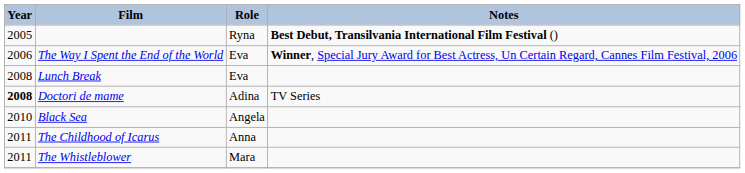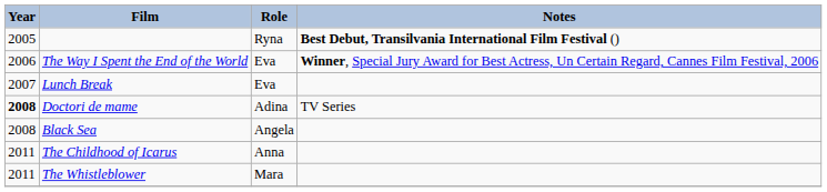Lunch Break | Year: 2008 -> 2007
Black Sea | Year: 2010 -> 2008
